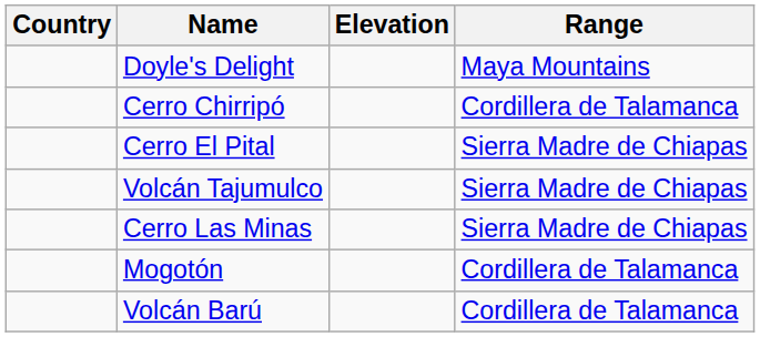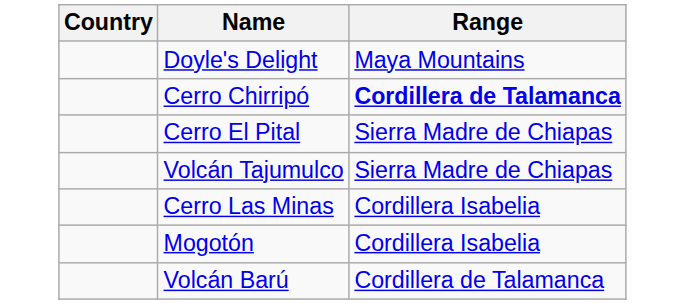- column: Elevation
Cerro Chirripó | Range: normal -> bold
Cerro Las Minas | Range: Sierra Madre de Chiapas -> Cordillera Isabelia
Mogotón | Range: Cordillera de Talamanca -> Cordillera Isabelia
